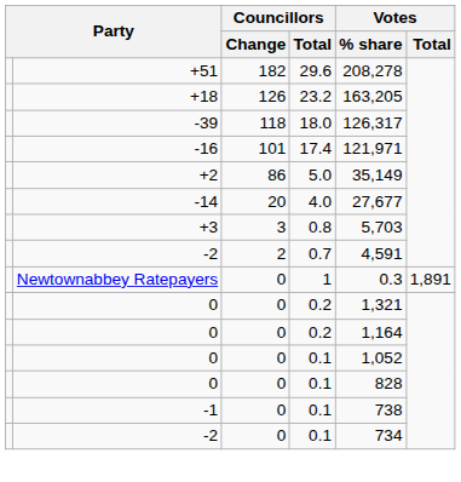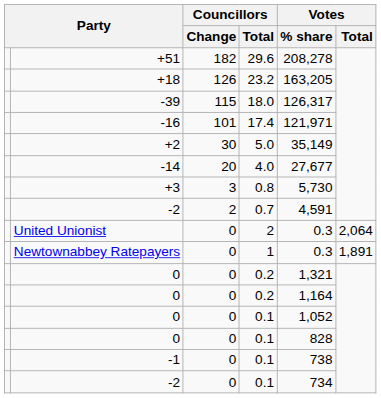-39 | Councillors / Change: 118 -> 115
+2 | Councillors / Change: 86 -> 30
+3 | Votes / % share: 5,703 -> 5,730
+ row: United Unionist | 0 | 2 | 0.3 | 2,064
